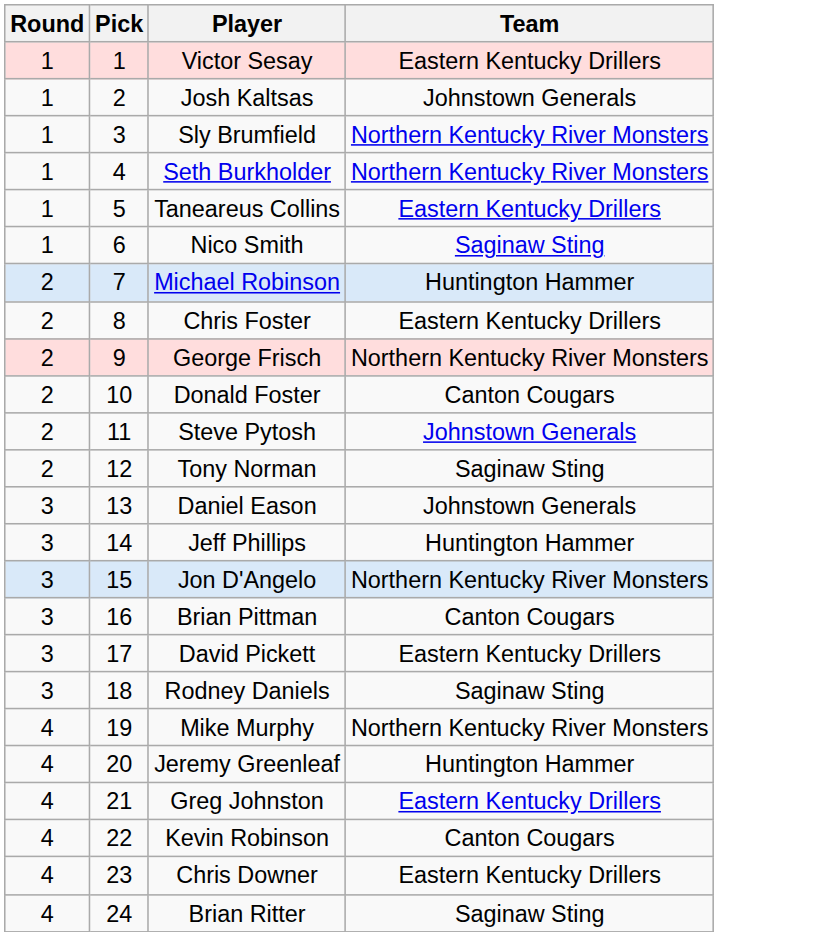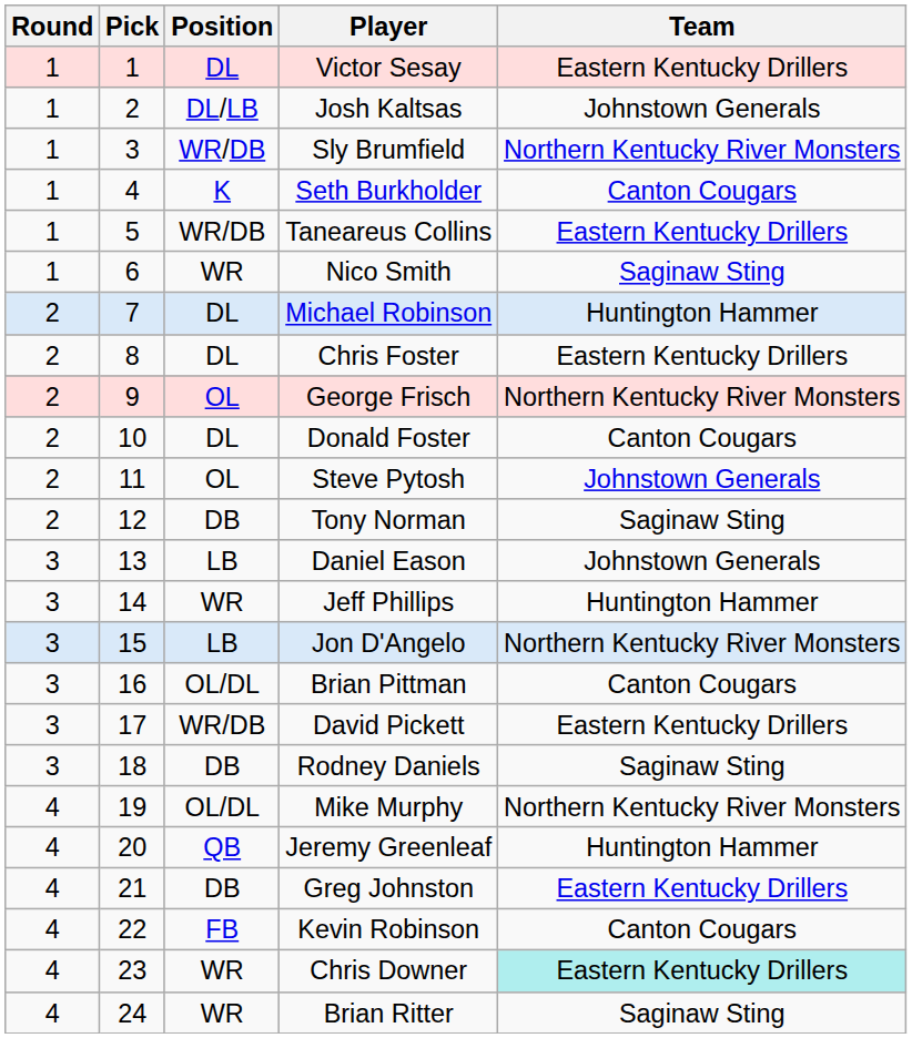+ column: Position | DL | DL/LB | WR/DB | K | WR/DB | WR | DL | DL | OL | DL | OL | DB | LB | WR | LB | OL/DL | WR/DB | DB | OL/DL | QB | DB | FB | WR | WR
Seth Burkholder | Team: Northern Kentucky River Monsters -> Canton Cougars
Chris Downer | Team: no background -> paleturquoise background
